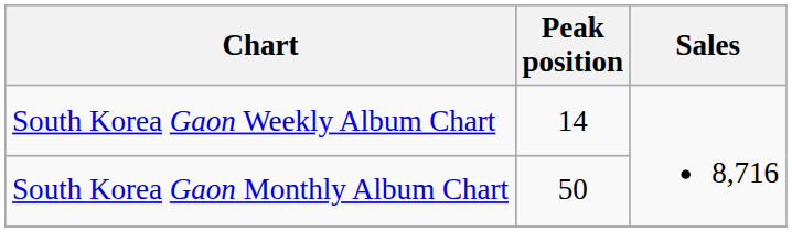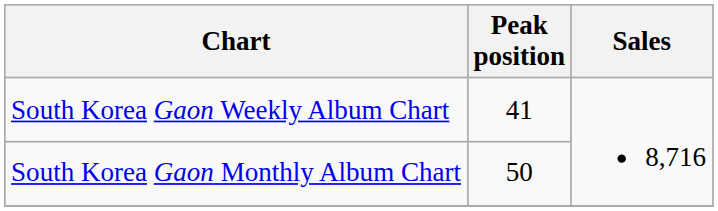South Korea Gaon Weekly Album Chart | Peak position: 14 -> 41
